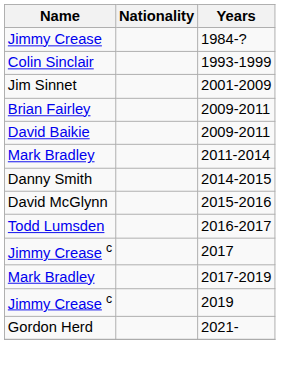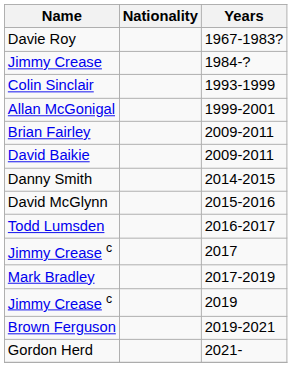+ row: Davie Roy | 1967-1983?
+ row: Allan McGonigal | 1999-2001
- row: Jim Sinnet | 2001-2009
- row: Mark Bradley | 2011-2014
+ row: Brown Ferguson | 2019-2021
